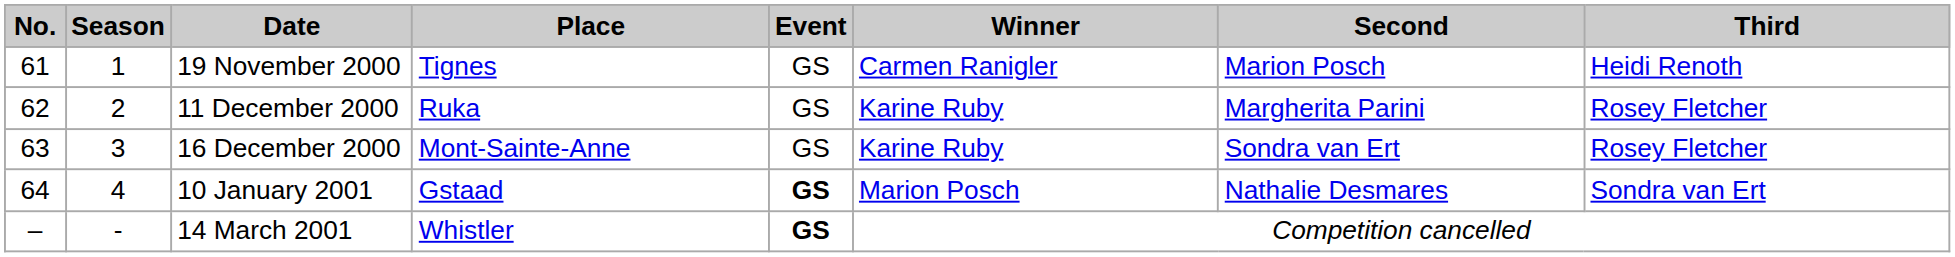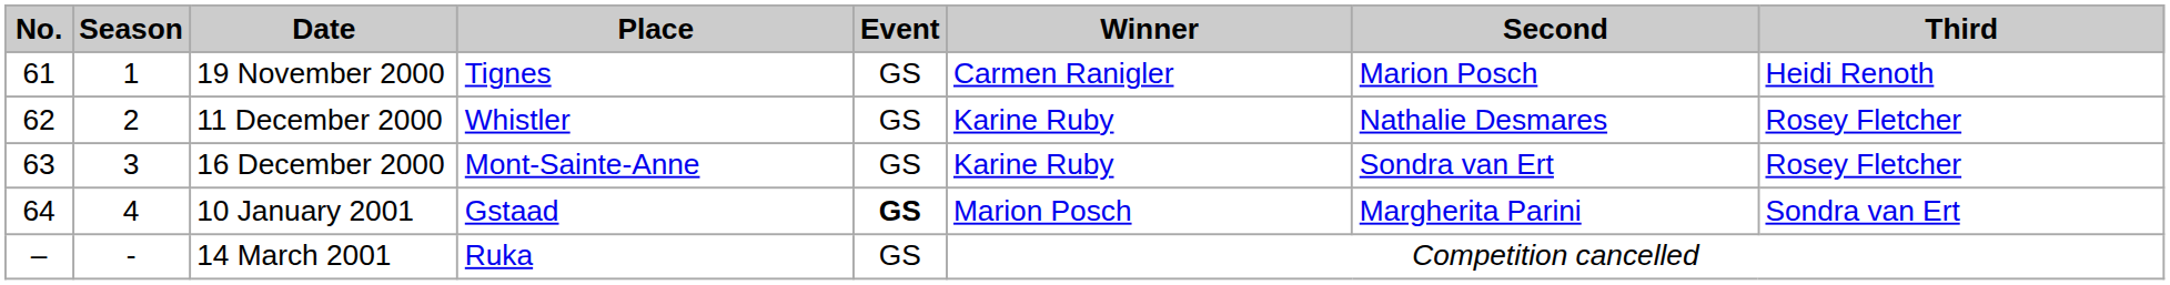11 December 2000 | Place: Ruka -> Whistler
11 December 2000 | Second: Margherita Parini -> Nathalie Desmares
10 January 2001 | Second: Nathalie Desmares -> Margherita Parini
14 March 2001 | Place: Whistler -> Ruka
14 March 2001 | Event: bold -> normal
